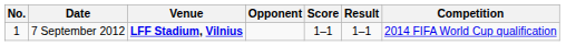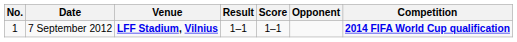columns swapped: Opponent <-> Result
7 September 2012 | Competition: normal -> bold
